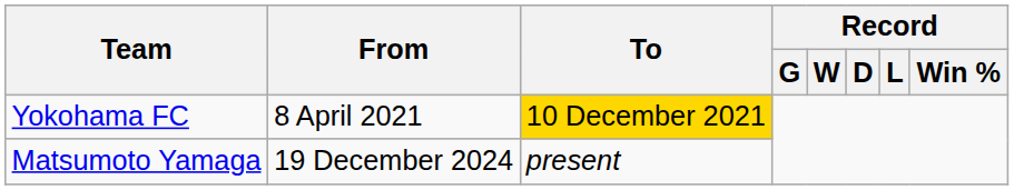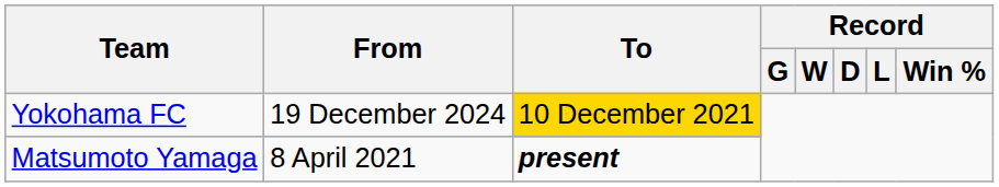Yokohama FC | From: 8 April 2021 -> 19 December 2024
Matsumoto Yamaga | From: 19 December 2024 -> 8 April 2021
Matsumoto Yamaga | To: normal -> bold
